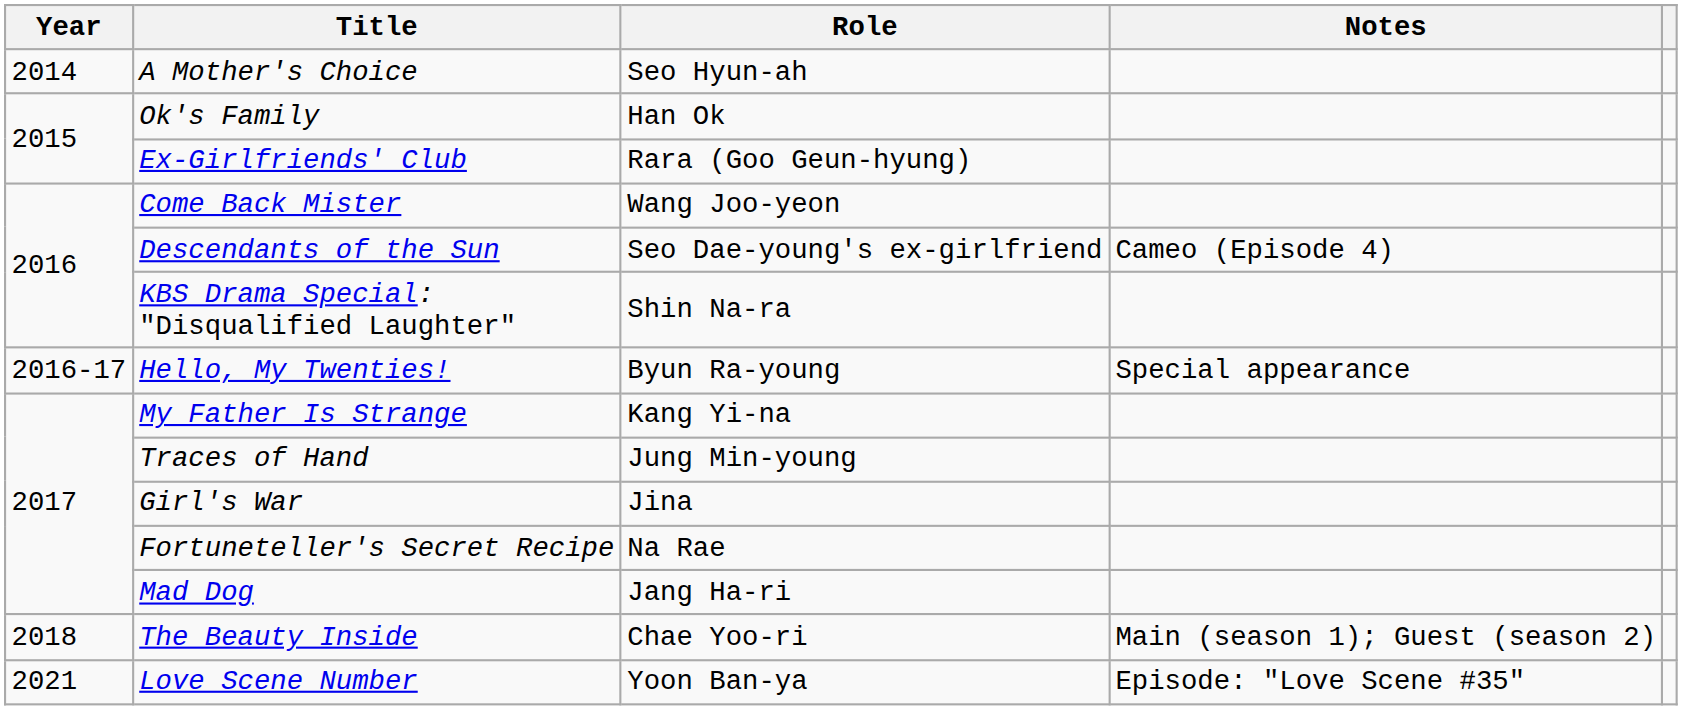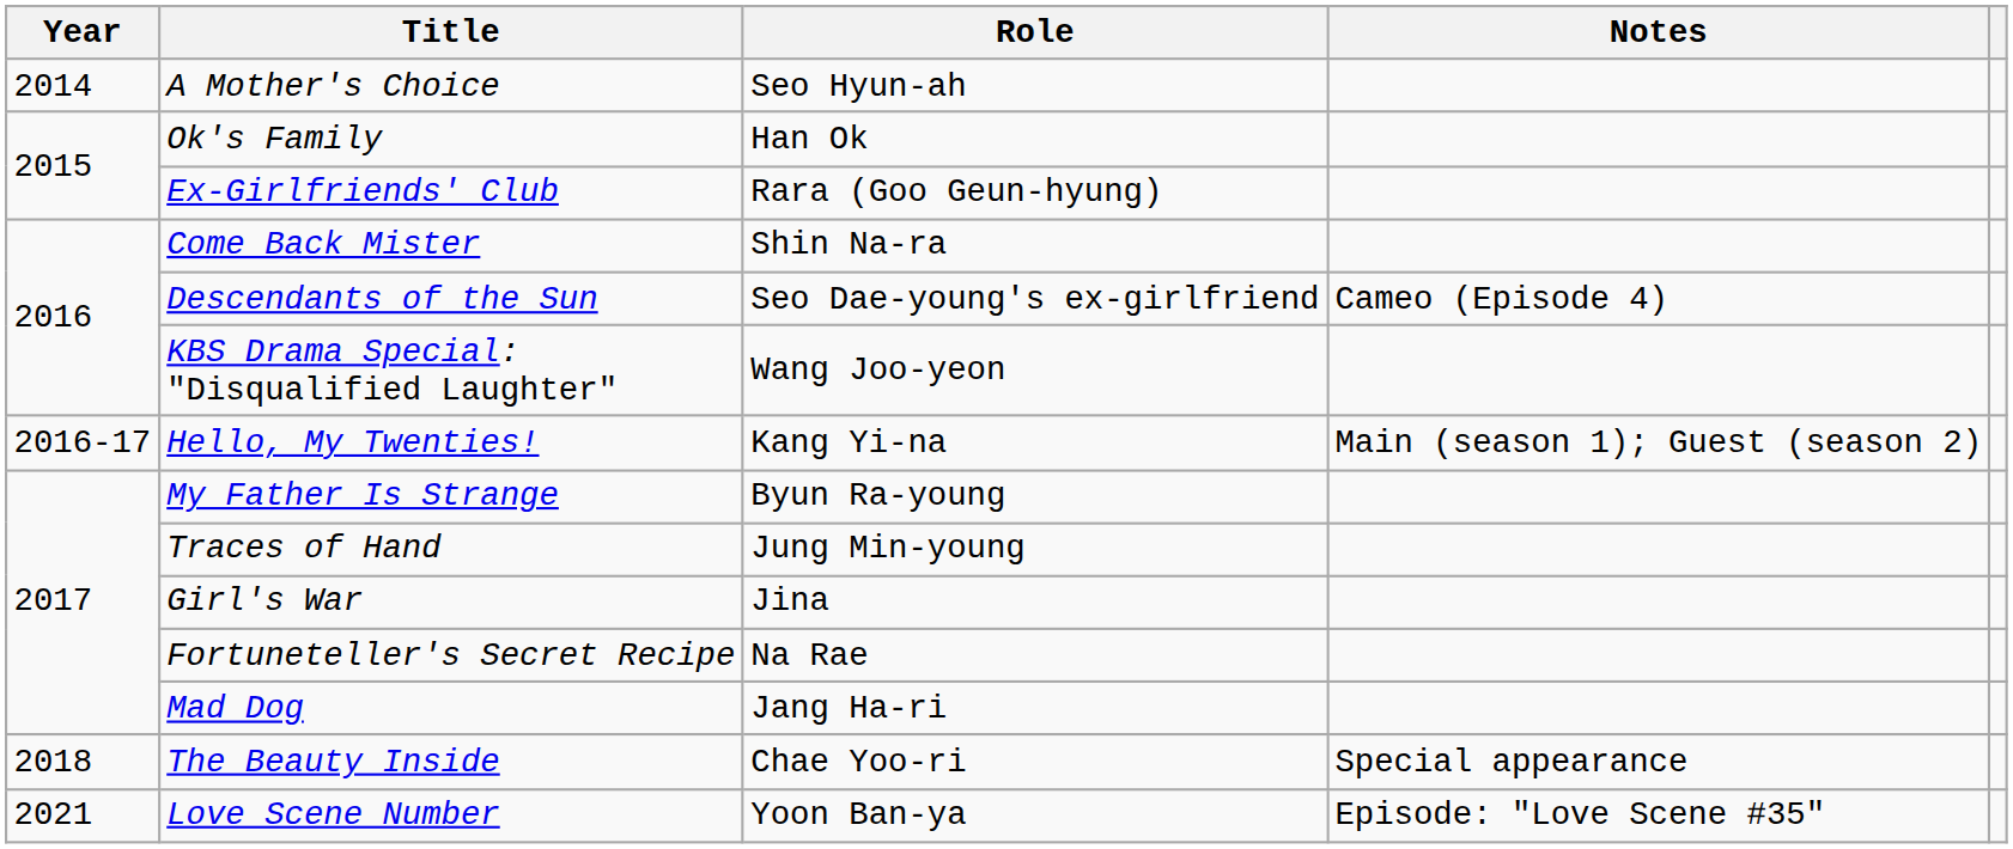Come Back Mister | Role: Wang Joo-yeon -> Shin Na-ra
KBS Drama Special: "Disqualified Laughter" | Role: Shin Na-ra -> Wang Joo-yeon
Hello, My Twenties! | Role: Byun Ra-young -> Kang Yi-na
Hello, My Twenties! | Notes: Special appearance -> Main (season 1); Guest (season 2)
My Father Is Strange | Role: Kang Yi-na -> Byun Ra-young
The Beauty Inside | Notes: Main (season 1); Guest (season 2) -> Special appearance
